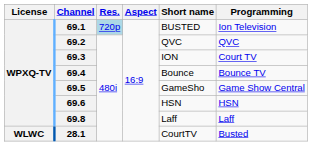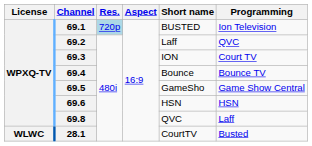69.2 | Short name: QVC -> Laff
69.8 | Short name: Laff -> QVC
